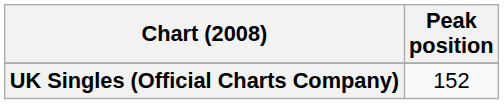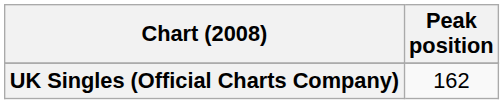UK Singles (Official Charts Company) | Peak position: 152 -> 162
